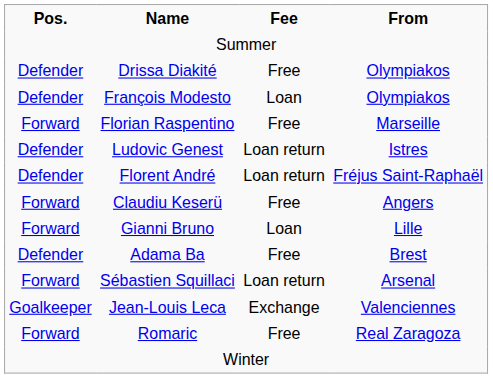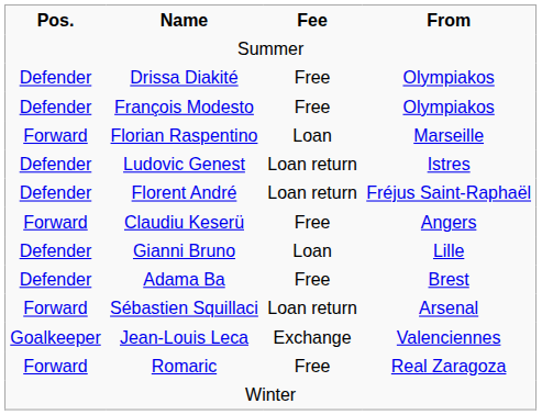François Modesto | Fee: Loan -> Free
Florian Raspentino | Fee: Free -> Loan
Gianni Bruno | Pos.: Forward -> Defender
